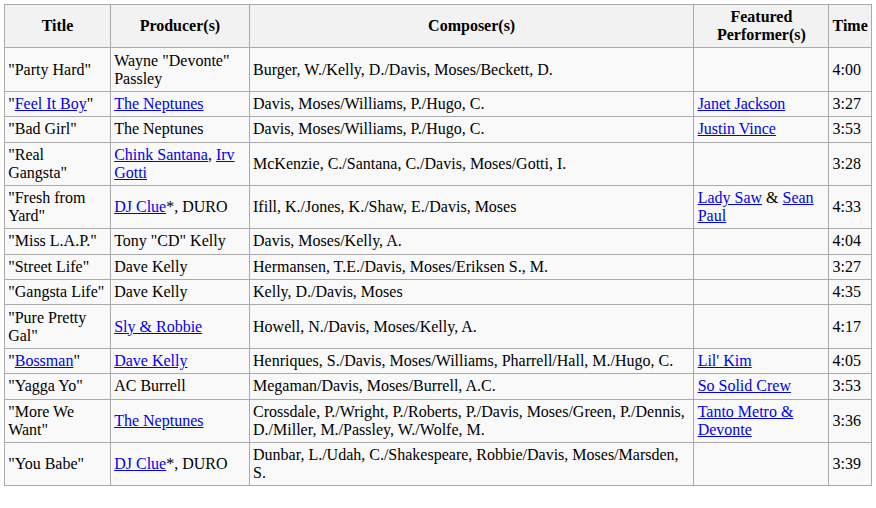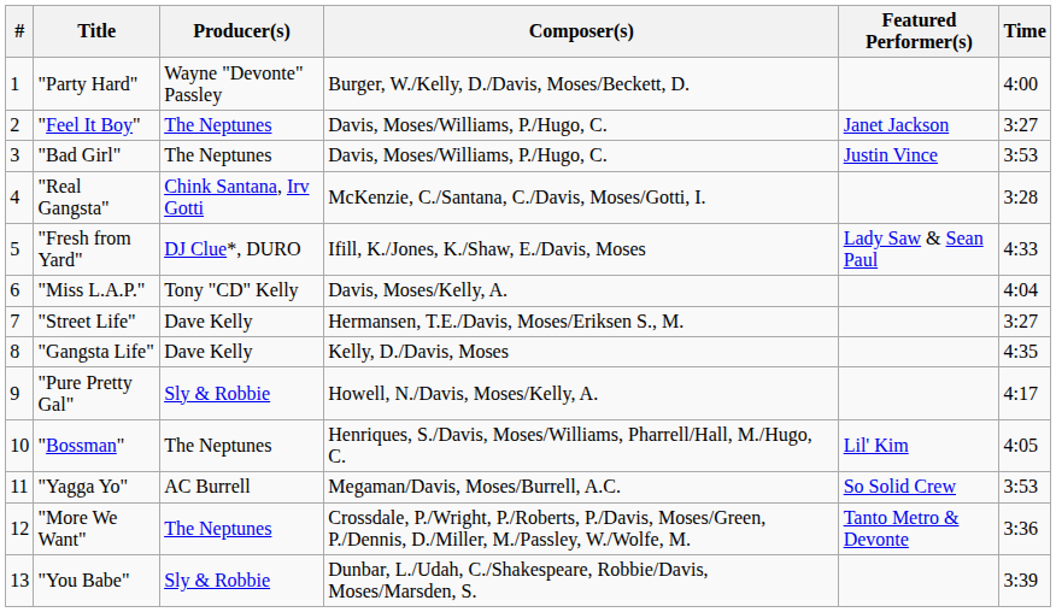+ column: # | 1 | 2 | 3 | 4 | 5 | 6 | 7 | 8 | 9 | 10 | 11 | 12 | 13
"Bossman" | Producer(s): Dave Kelly -> The Neptunes
"You Babe" | Producer(s): DJ Clue*, DURO -> Sly & Robbie
